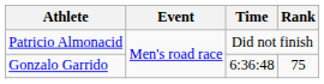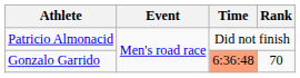Gonzalo Garrido | Time: no background -> lightsalmon background
Gonzalo Garrido | Rank: 75 -> 70
